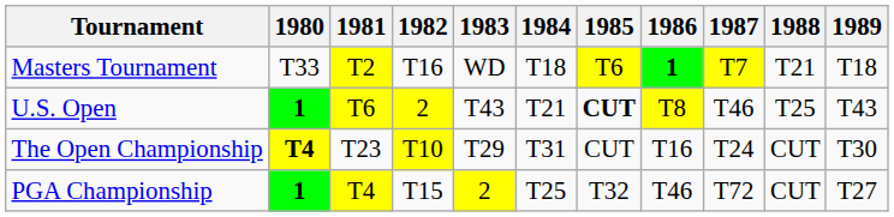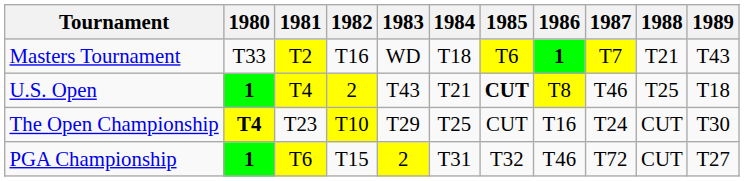Masters Tournament | 1989: T18 -> T43
U.S. Open | 1981: T6 -> T4
U.S. Open | 1989: T43 -> T18
The Open Championship | 1984: T31 -> T25
PGA Championship | 1981: T4 -> T6
PGA Championship | 1984: T25 -> T31
